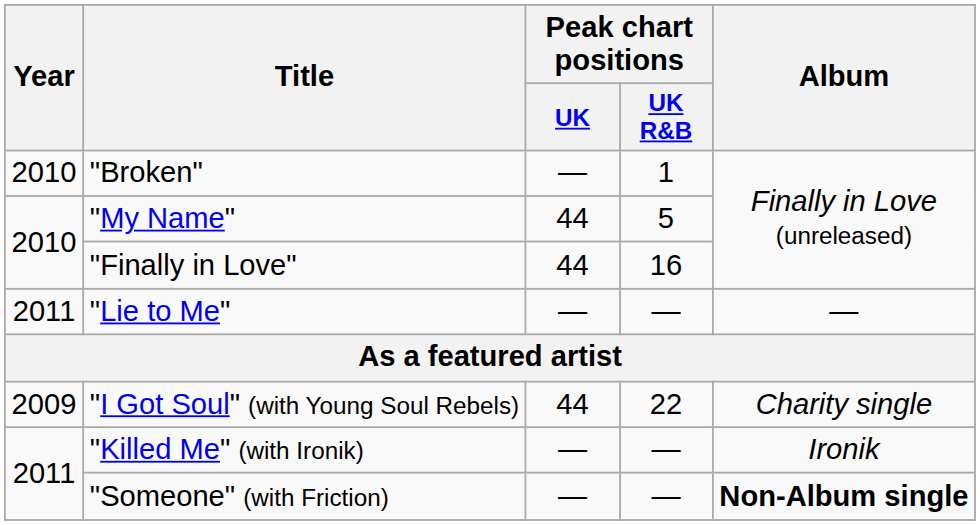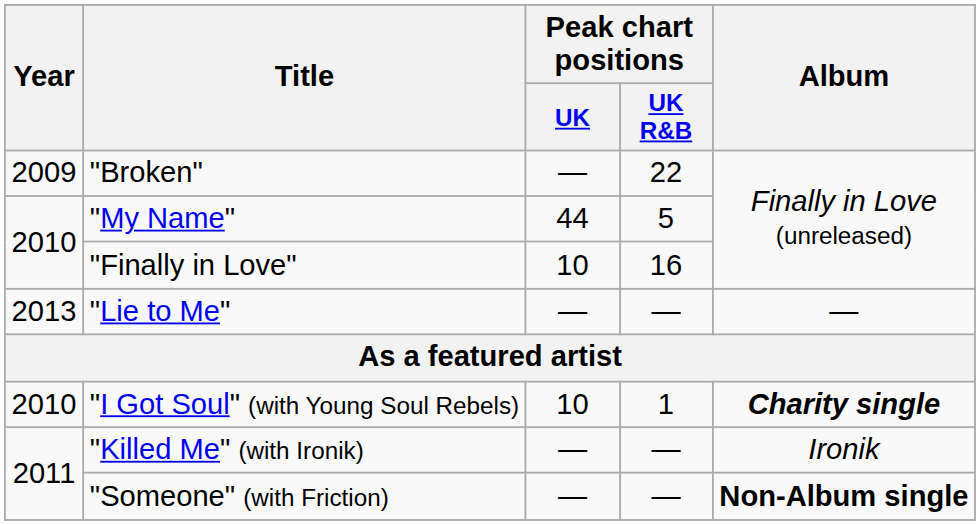"Broken" | Year: 2010 -> 2009
"Broken" | Peak chart positions / UK R&B: 1 -> 22
"Finally in Love" | Peak chart positions / UK: 44 -> 10
"Lie to Me" | Year: 2011 -> 2013
"I Got Soul" (with Young Soul Rebels) | Year: 2009 -> 2010
"I Got Soul" (with Young Soul Rebels) | Peak chart positions / UK: 44 -> 10
"I Got Soul" (with Young Soul Rebels) | Peak chart positions / UK R&B: 22 -> 1
"I Got Soul" (with Young Soul Rebels) | Album: normal -> bold
